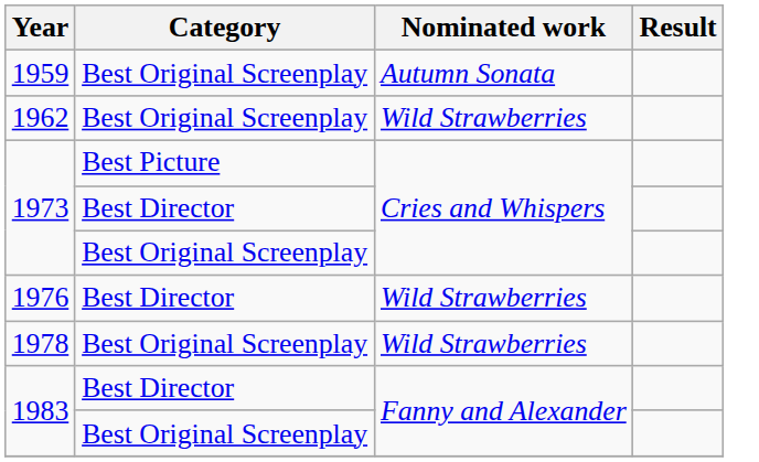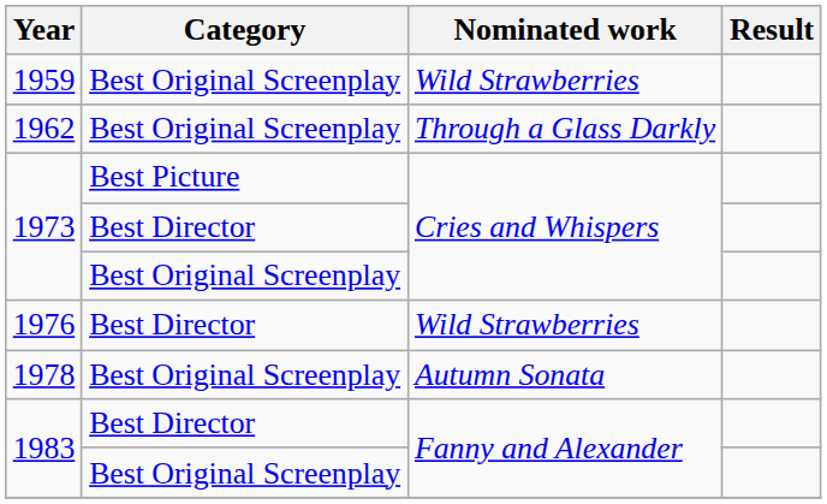1959 | Nominated work: Autumn Sonata -> Wild Strawberries
1962 | Nominated work: Wild Strawberries -> Through a Glass Darkly
1978 | Nominated work: Wild Strawberries -> Autumn Sonata
